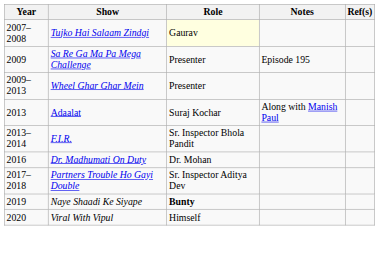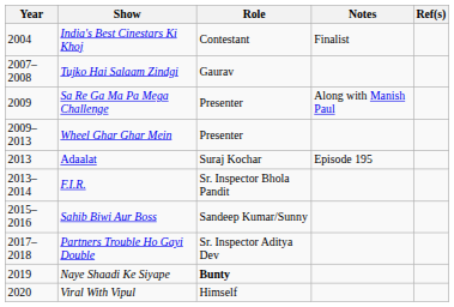+ row: 2004 | India's Best Cinestars Ki Khoj | Contestant | Finalist
Tujko Hai Salaam Zindgi | Role: lightyellow background -> no background
Sa Re Ga Ma Pa Mega Challenge | Notes: Episode 195 -> Along with Manish Paul
Adaalat | Notes: Along with Manish Paul -> Episode 195
+ row: 2015–2016 | Sahib Biwi Aur Boss | Sandeep Kumar/Sunny
- row: 2016 | Dr. Madhumati On Duty | Dr. Mohan
